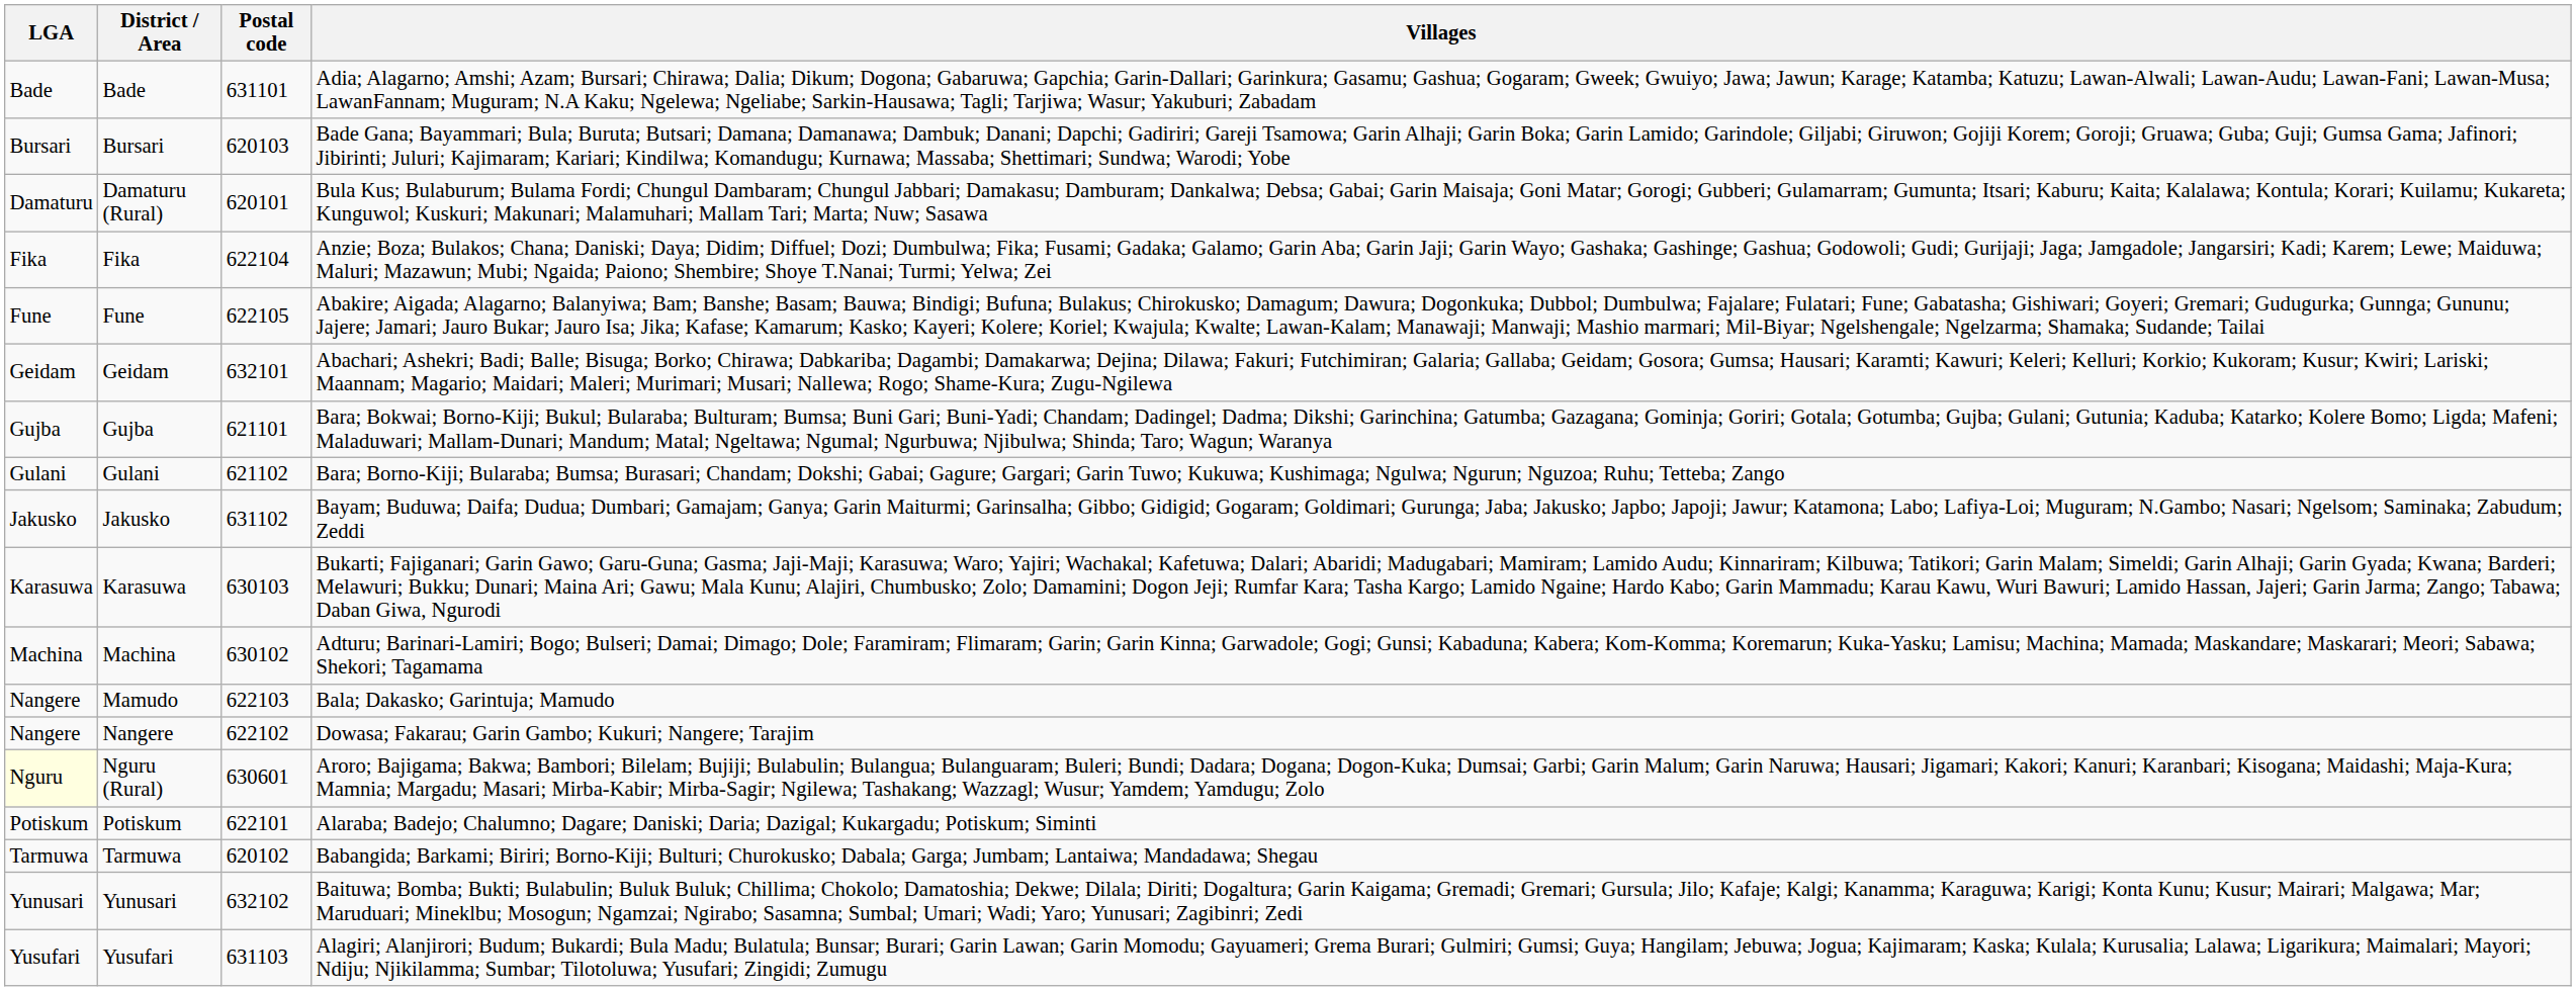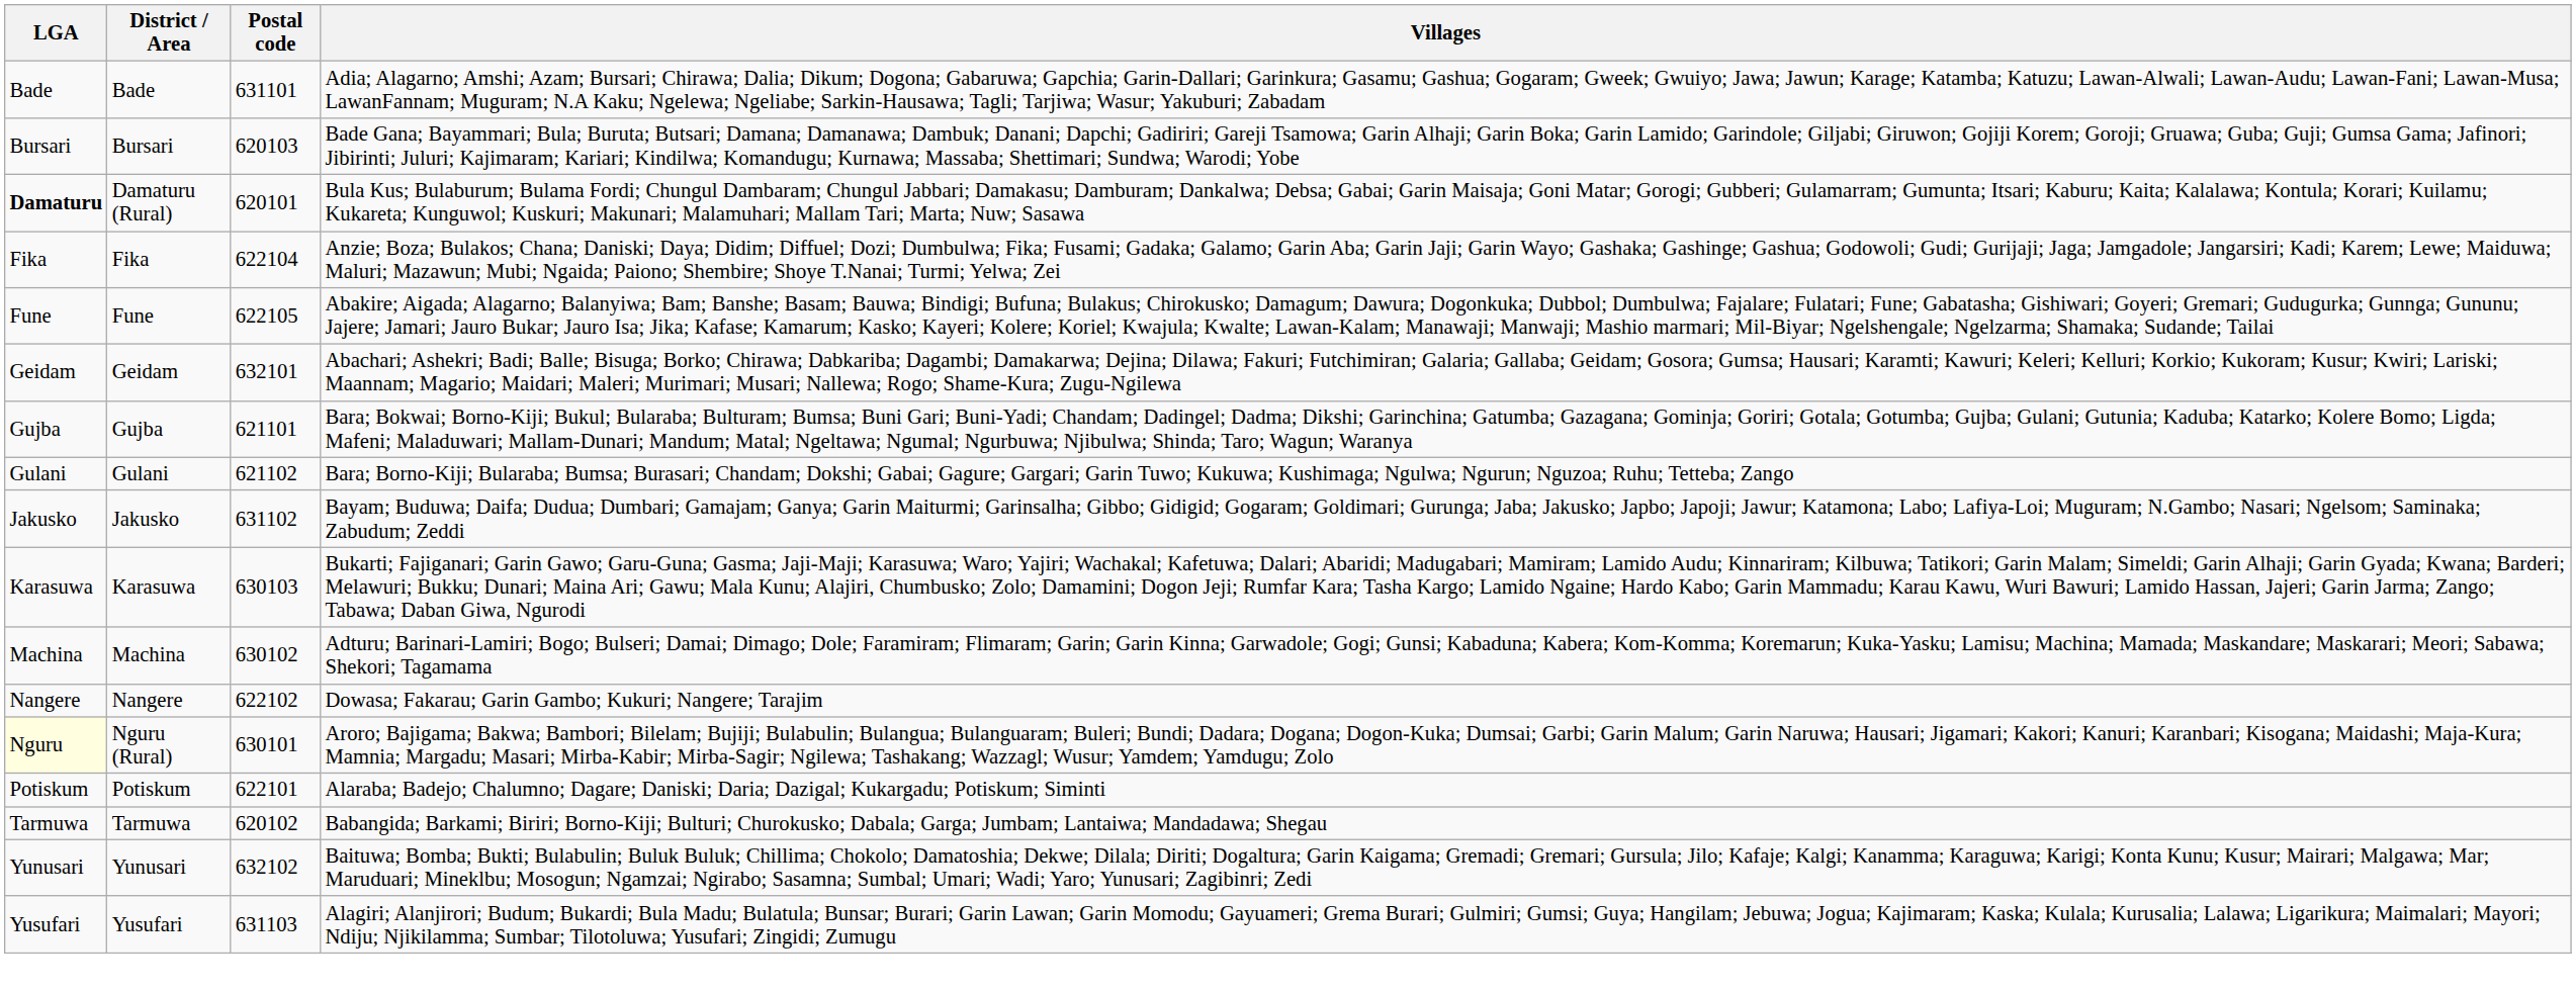Damaturu (Rural) | LGA: normal -> bold
- row: Nangere | Mamudo | 622103 | Bala; Dakasko; Garintuja; Mamudo
Nguru (Rural) | Postal code: 630601 -> 630101
